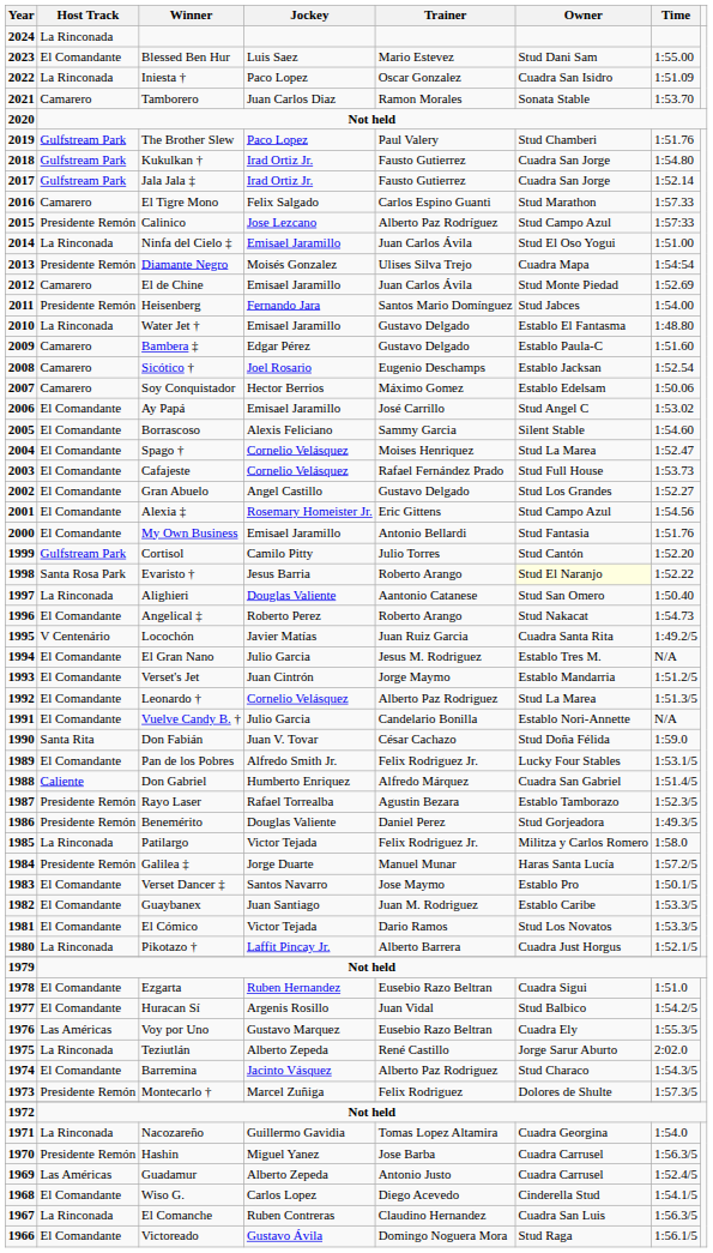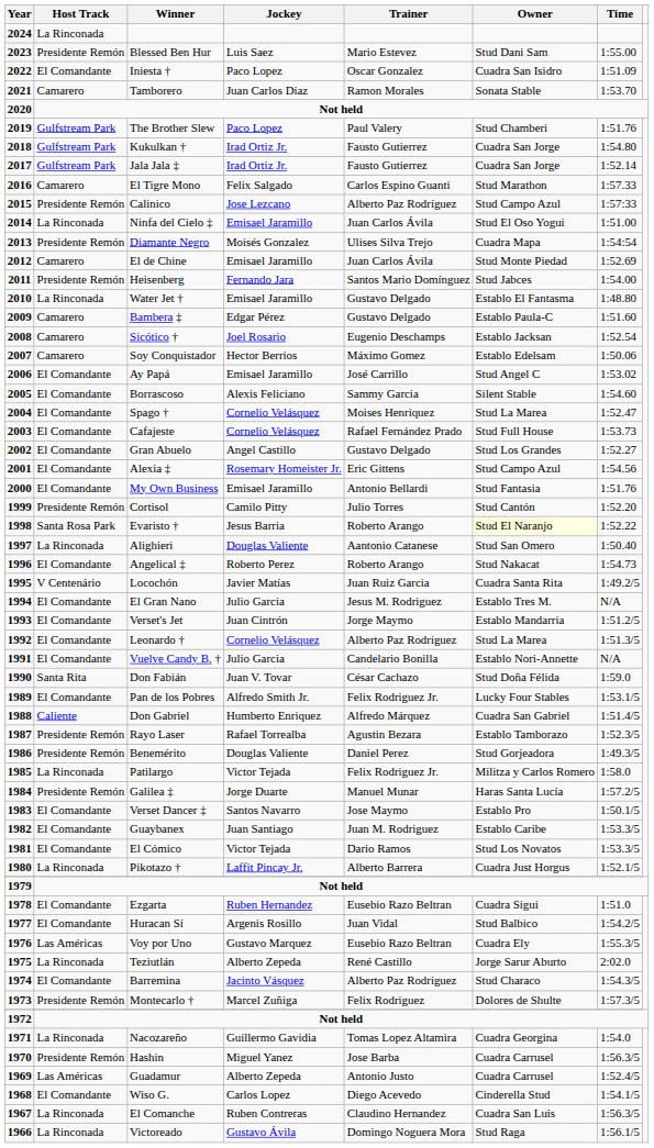Blessed Ben Hur | Host Track: El Comandante -> Presidente Remón
Iniesta † | Host Track: La Rinconada -> El Comandante
Cortisol | Host Track: Gulfstream Park -> Presidente Remón
Victoreado | Host Track: El Comandante -> La Rinconada
